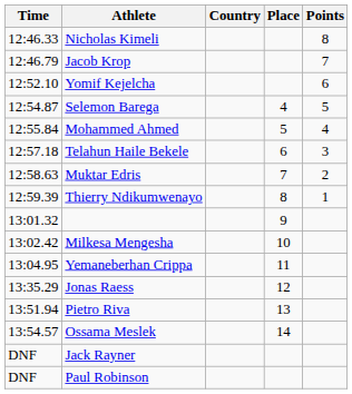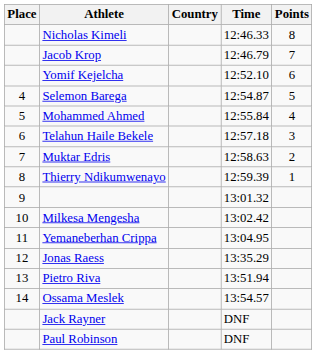columns swapped: Place <-> Time
